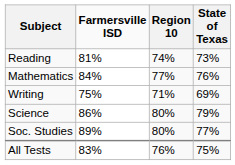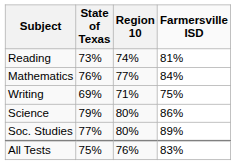columns swapped: Farmersville ISD <-> State of Texas
